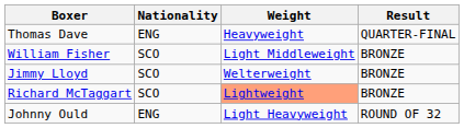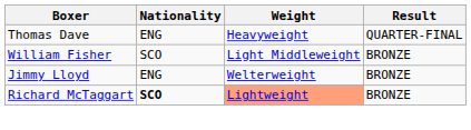Jimmy Lloyd | Nationality: SCO -> ENG
Richard McTaggart | Nationality: normal -> bold
- row: Johnny Ould | ENG | Light Heavyweight | ROUND OF 32
